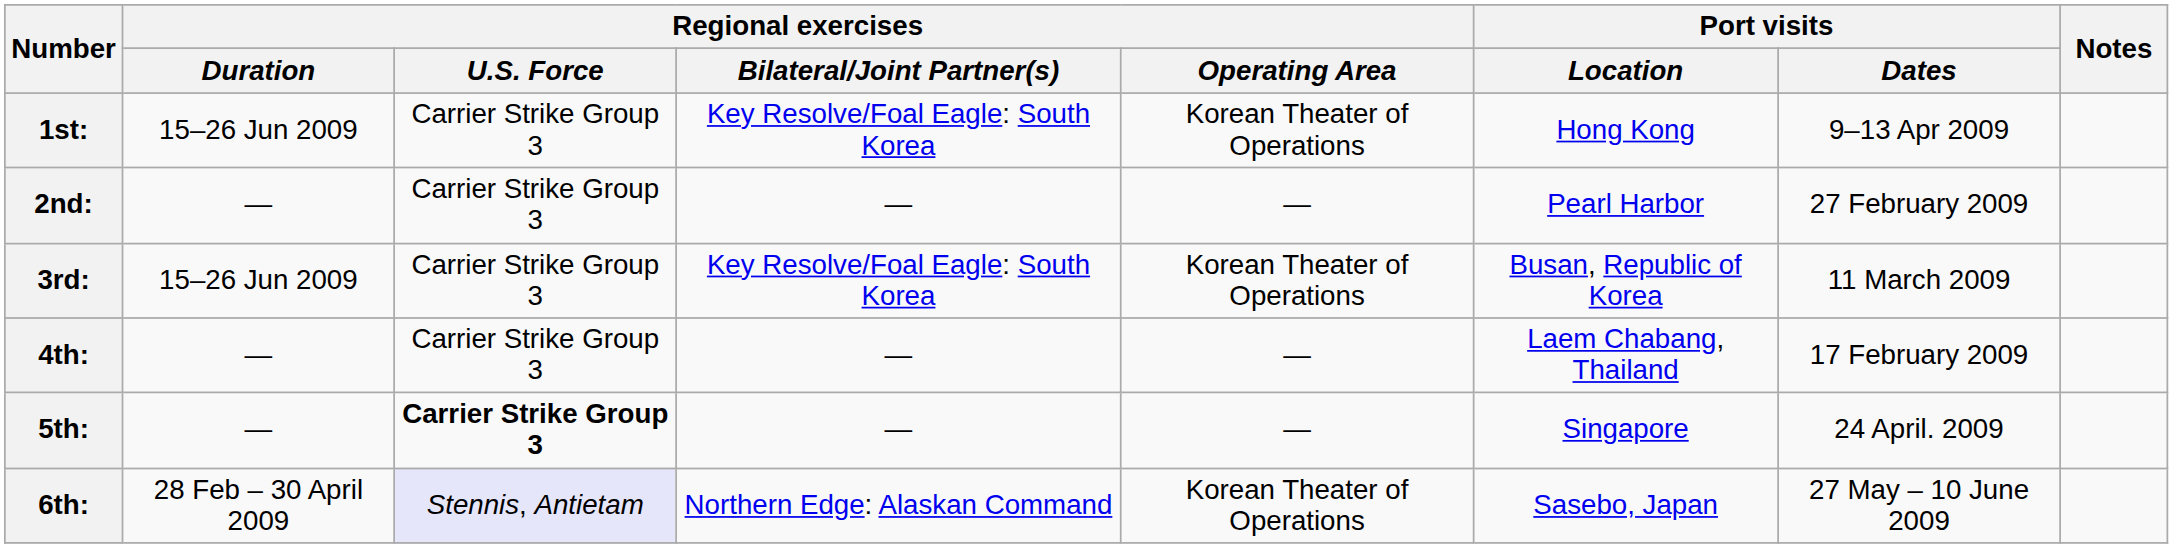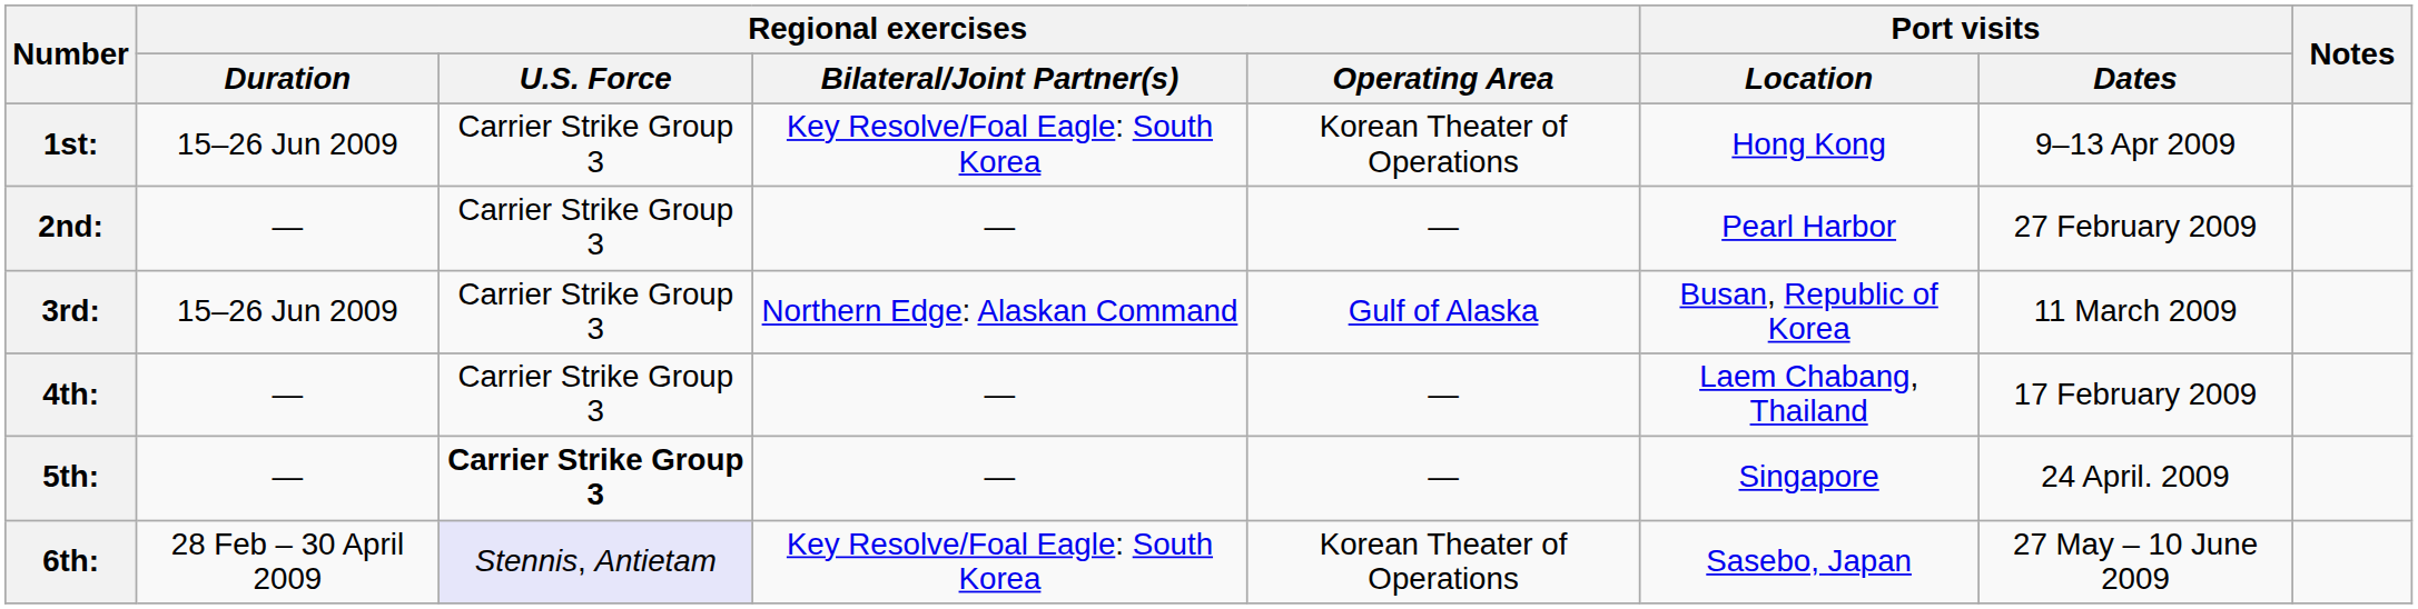3rd: | Regional exercises / Bilateral/Joint Partner(s): Key Resolve/Foal Eagle: South Korea -> Northern Edge: Alaskan Command
3rd: | Regional exercises / Operating Area: Korean Theater of Operations -> Gulf of Alaska
6th: | Regional exercises / Bilateral/Joint Partner(s): Northern Edge: Alaskan Command -> Key Resolve/Foal Eagle: South Korea
